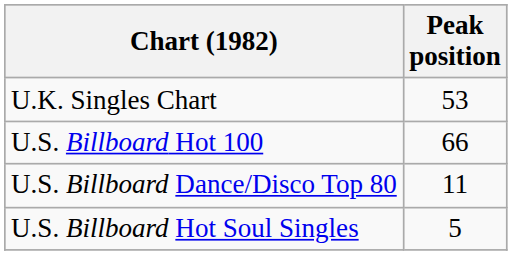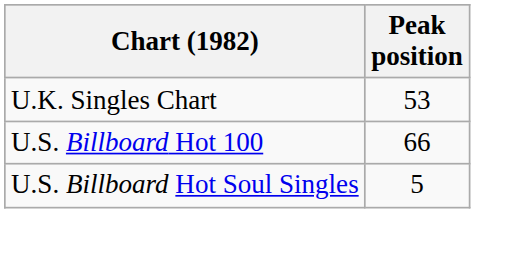- row: U.S. Billboard Dance/Disco Top 80 | 11
